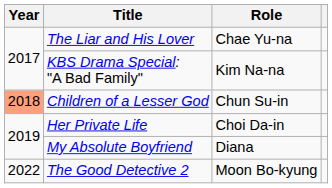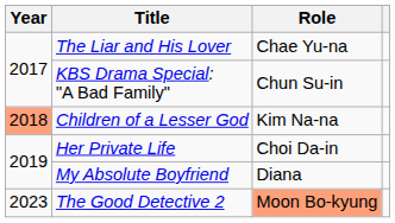KBS Drama Special: "A Bad Family" | Role: Kim Na-na -> Chun Su-in
Children of a Lesser God | Role: Chun Su-in -> Kim Na-na
The Good Detective 2 | Year: 2022 -> 2023
The Good Detective 2 | Role: no background -> lightsalmon background
